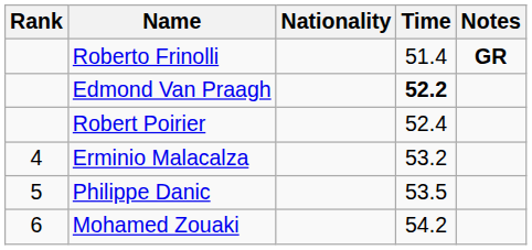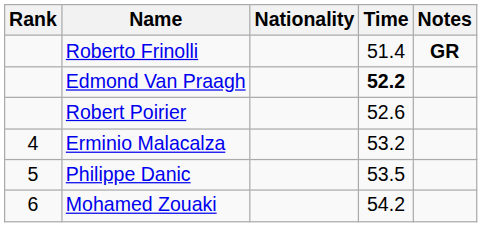Robert Poirier | Time: 52.4 -> 52.6
